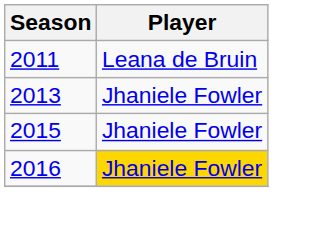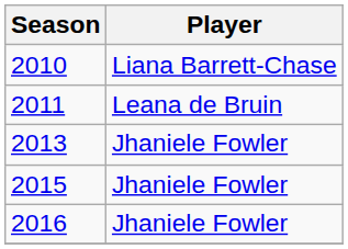+ row: 2010 | Liana Barrett-Chase
2016 | Player: gold background -> no background
